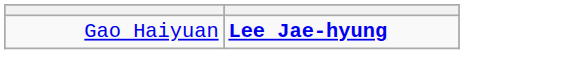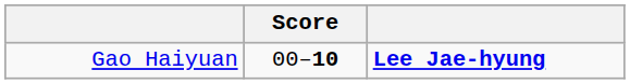+ column: Score | 00–10
